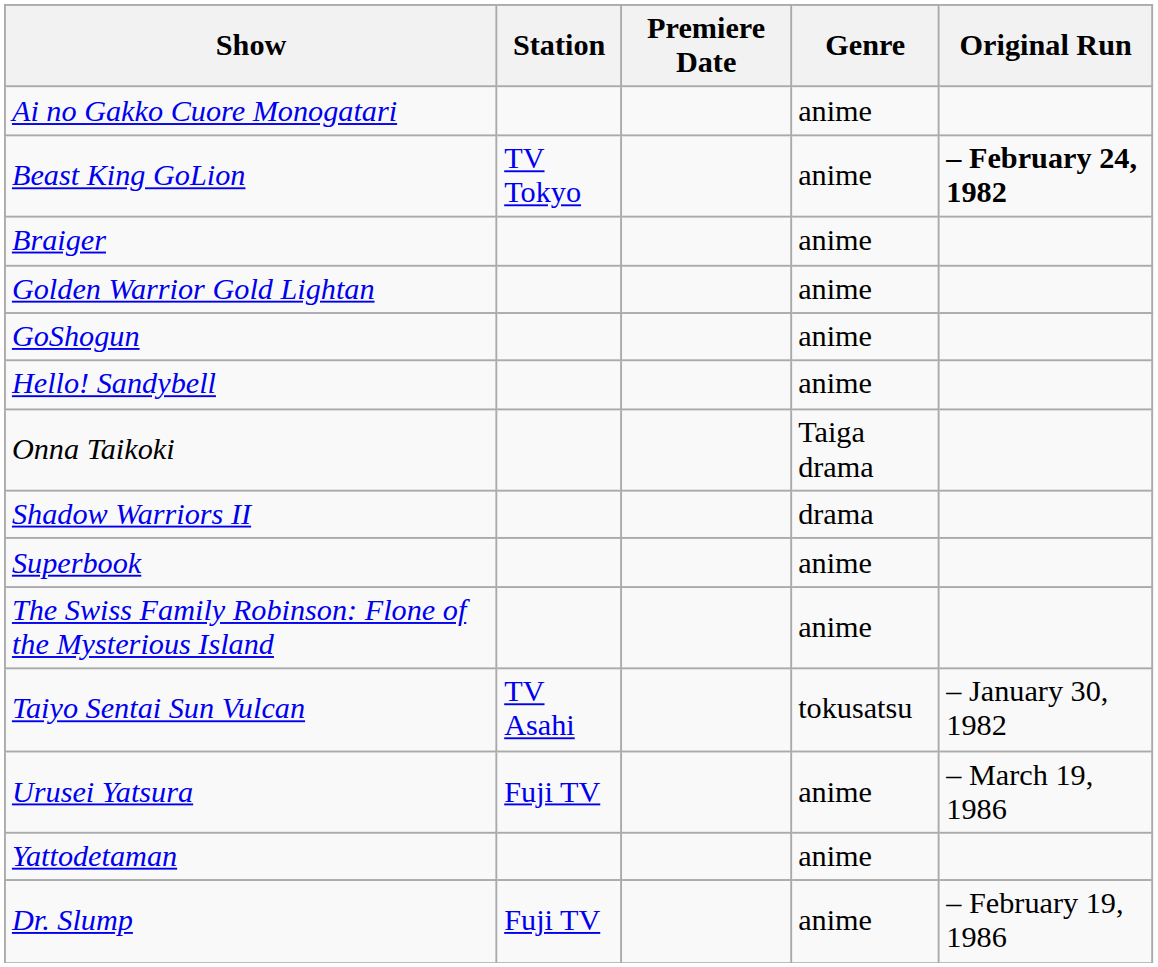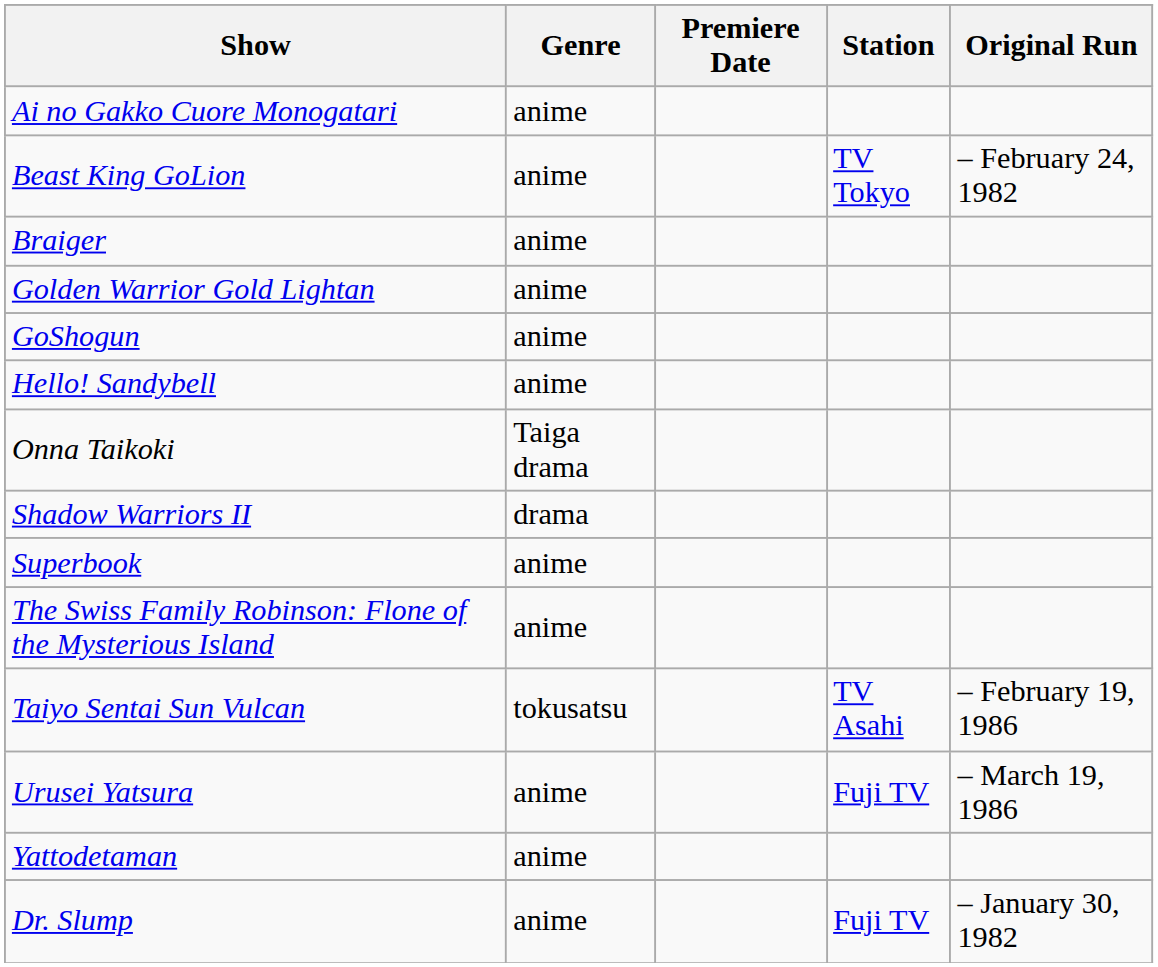columns swapped: Station <-> Genre
Beast King GoLion | Original Run: bold -> normal
Taiyo Sentai Sun Vulcan | Original Run: – January 30, 1982 -> – February 19, 1986
Dr. Slump | Original Run: – February 19, 1986 -> – January 30, 1982
